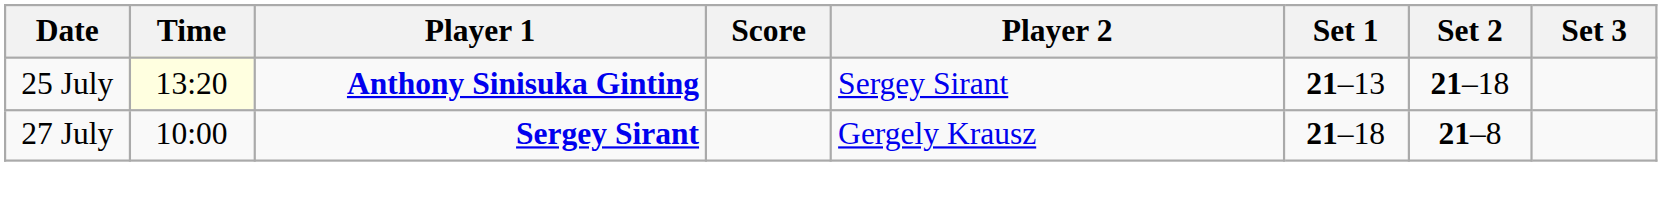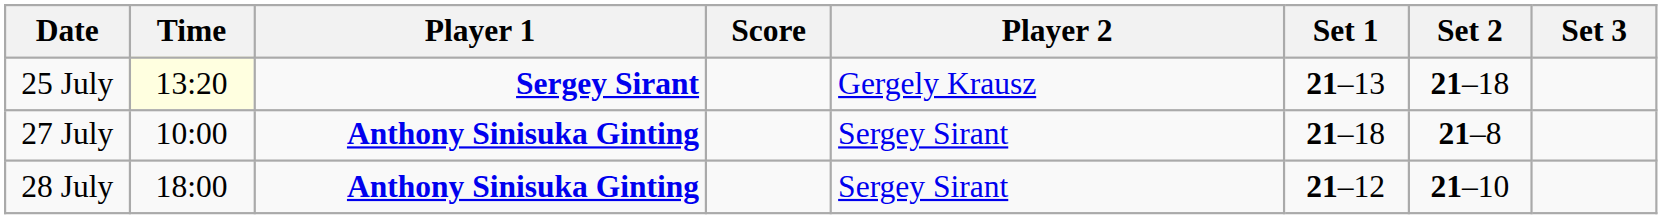25 July | Player 1: Anthony Sinisuka Ginting -> Sergey Sirant
25 July | Player 2: Sergey Sirant -> Gergely Krausz
27 July | Player 1: Sergey Sirant -> Anthony Sinisuka Ginting
27 July | Player 2: Gergely Krausz -> Sergey Sirant
+ row: 28 July | 18:00 | Anthony Sinisuka Ginting | Sergey Sirant | 21–12 | 21–10
